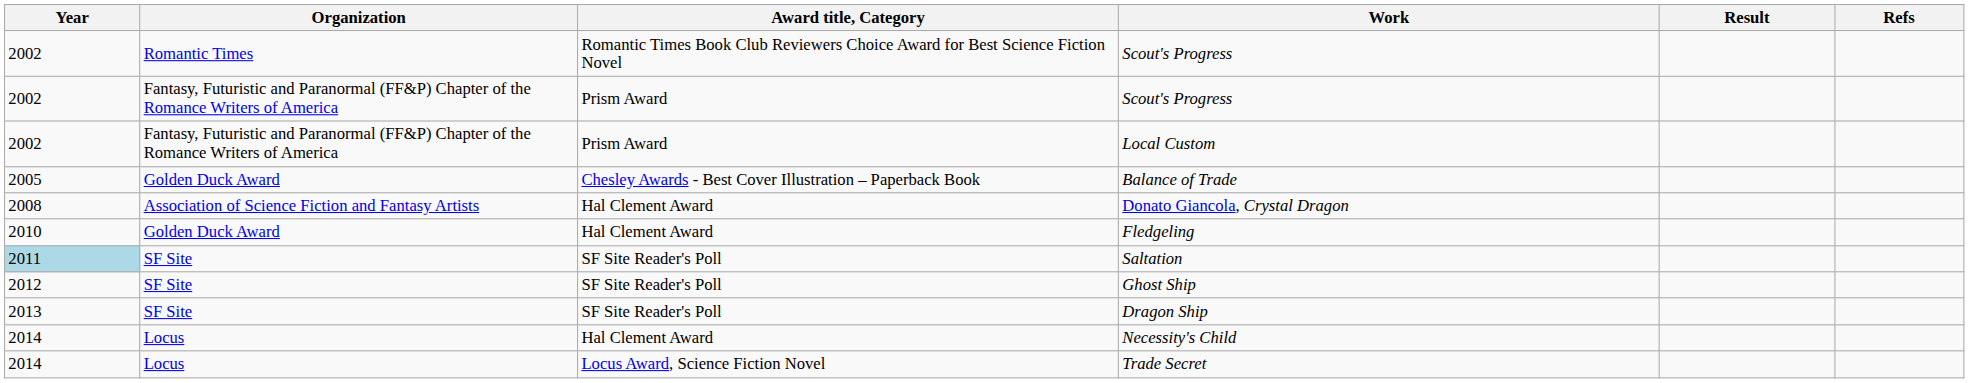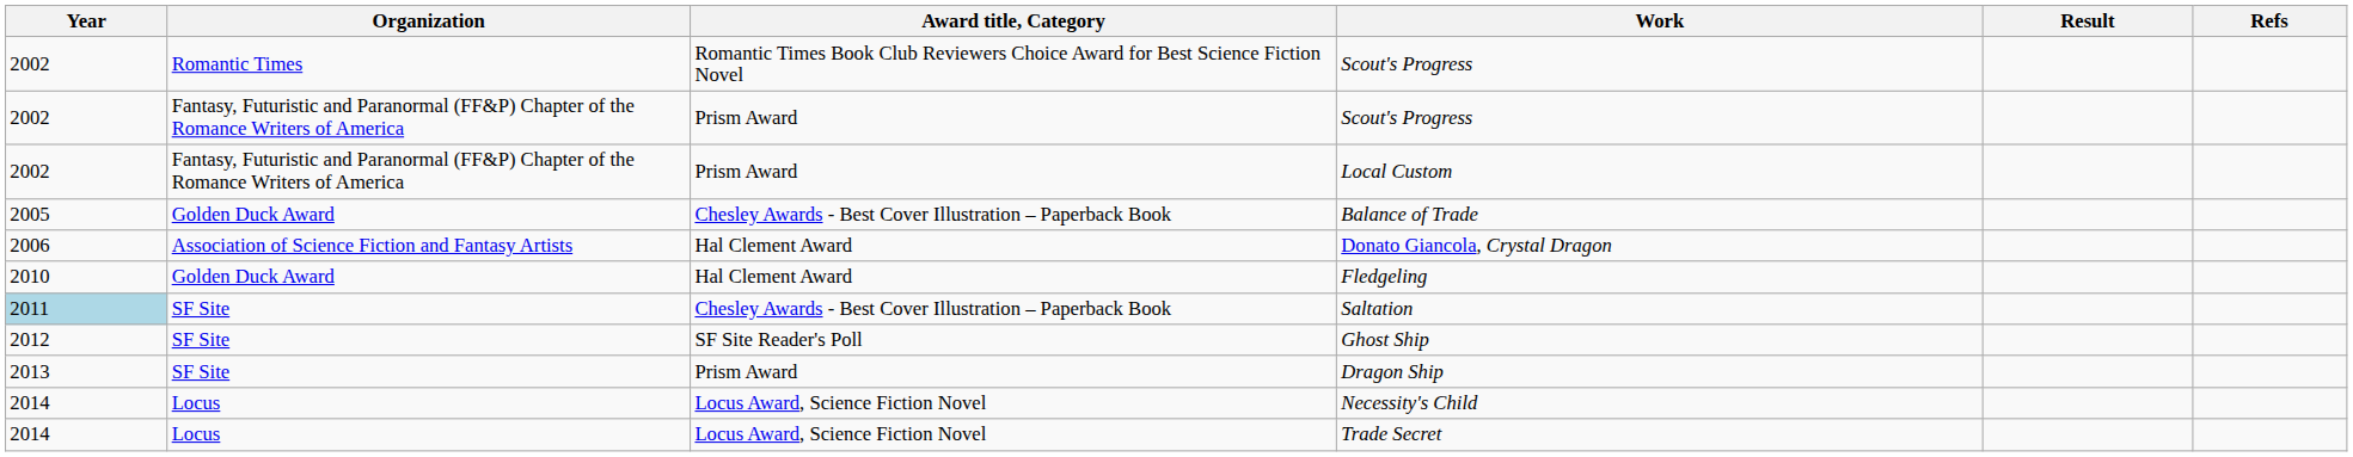Donato Giancola, Crystal Dragon | Year: 2008 -> 2006
Saltation | Award title, Category: SF Site Reader's Poll -> Chesley Awards - Best Cover Illustration – Paperback Book
Dragon Ship | Award title, Category: SF Site Reader's Poll -> Prism Award
Necessity's Child | Award title, Category: Hal Clement Award -> Locus Award, Science Fiction Novel
